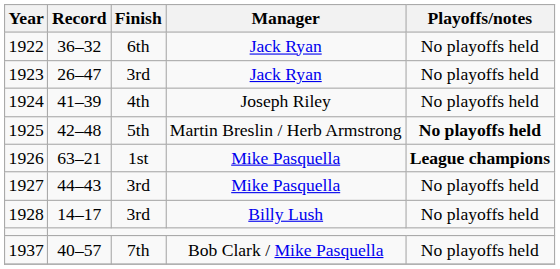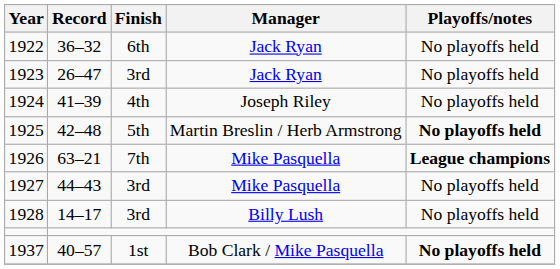1926 | Finish: 1st -> 7th
1937 | Finish: 7th -> 1st
1937 | Playoffs/notes: normal -> bold
